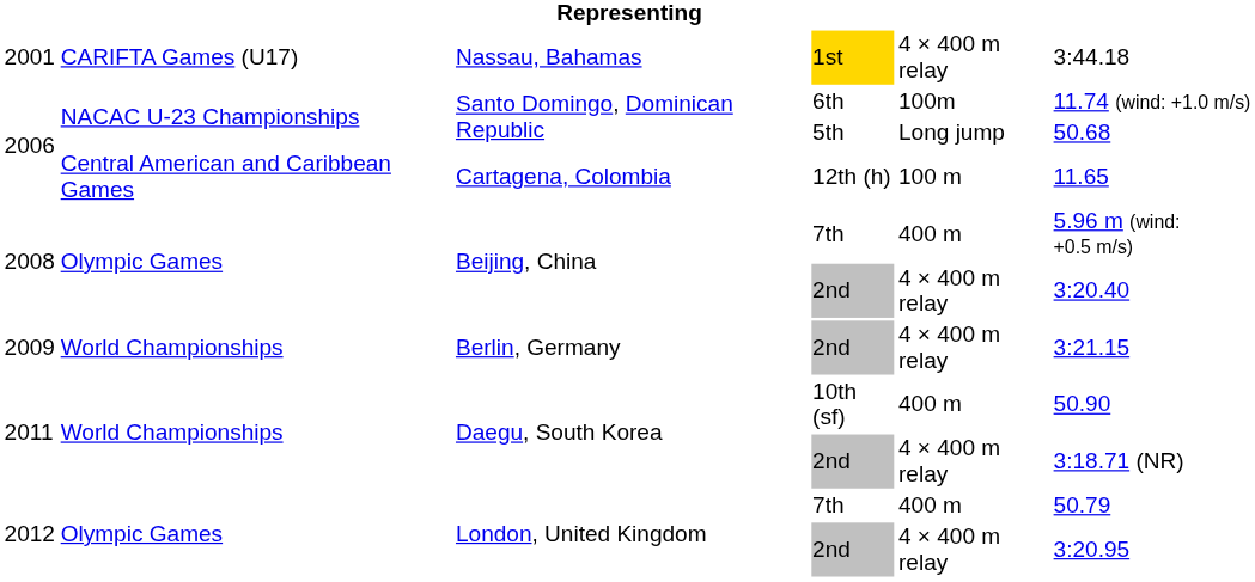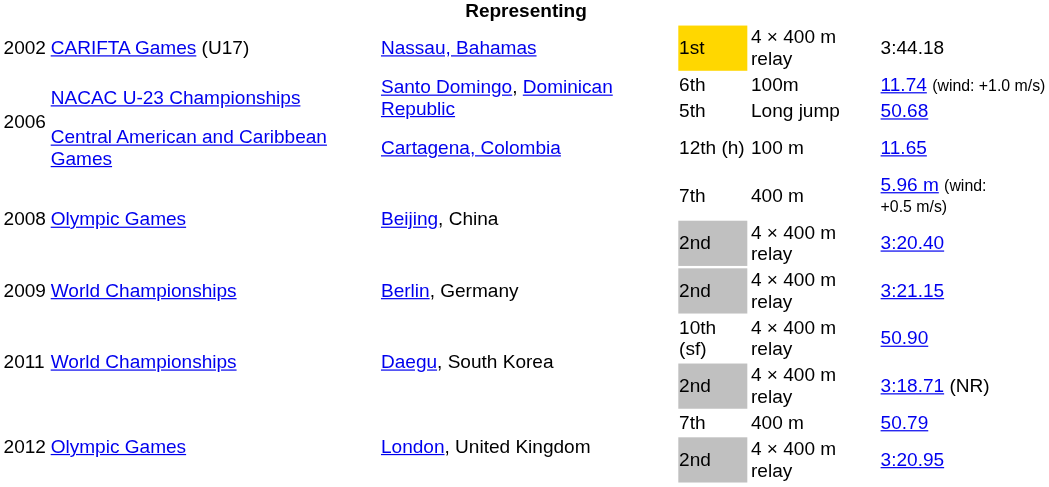Nassau, Bahamas | column 1: 2001 -> 2002
Daegu, South Korea / 10th (sf) | column 5: 400 m -> 4 × 400 m relay
